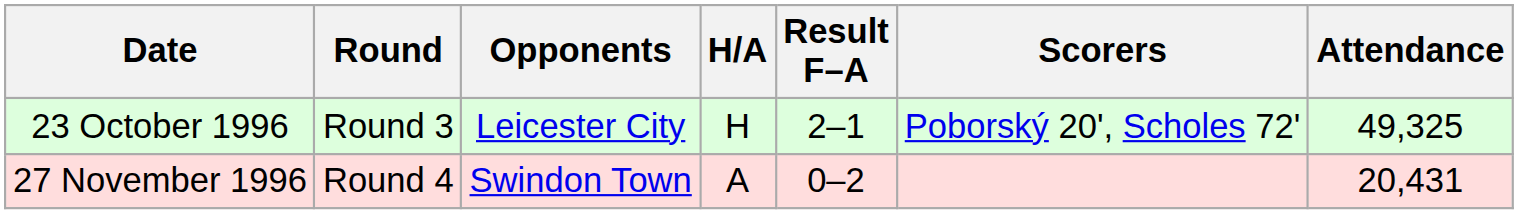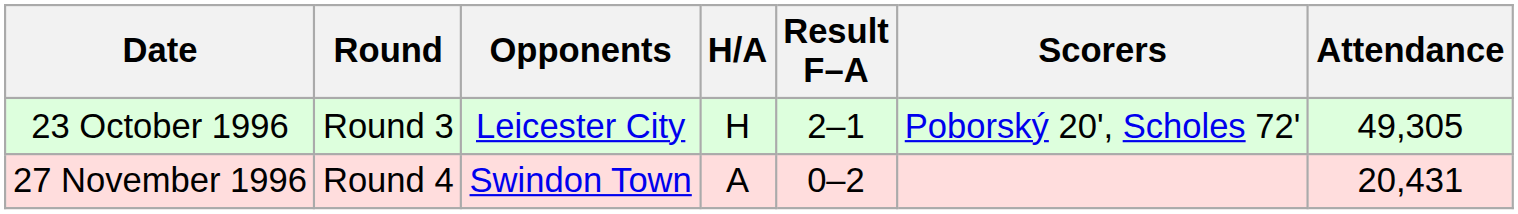23 October 1996 | Attendance: 49,325 -> 49,305
